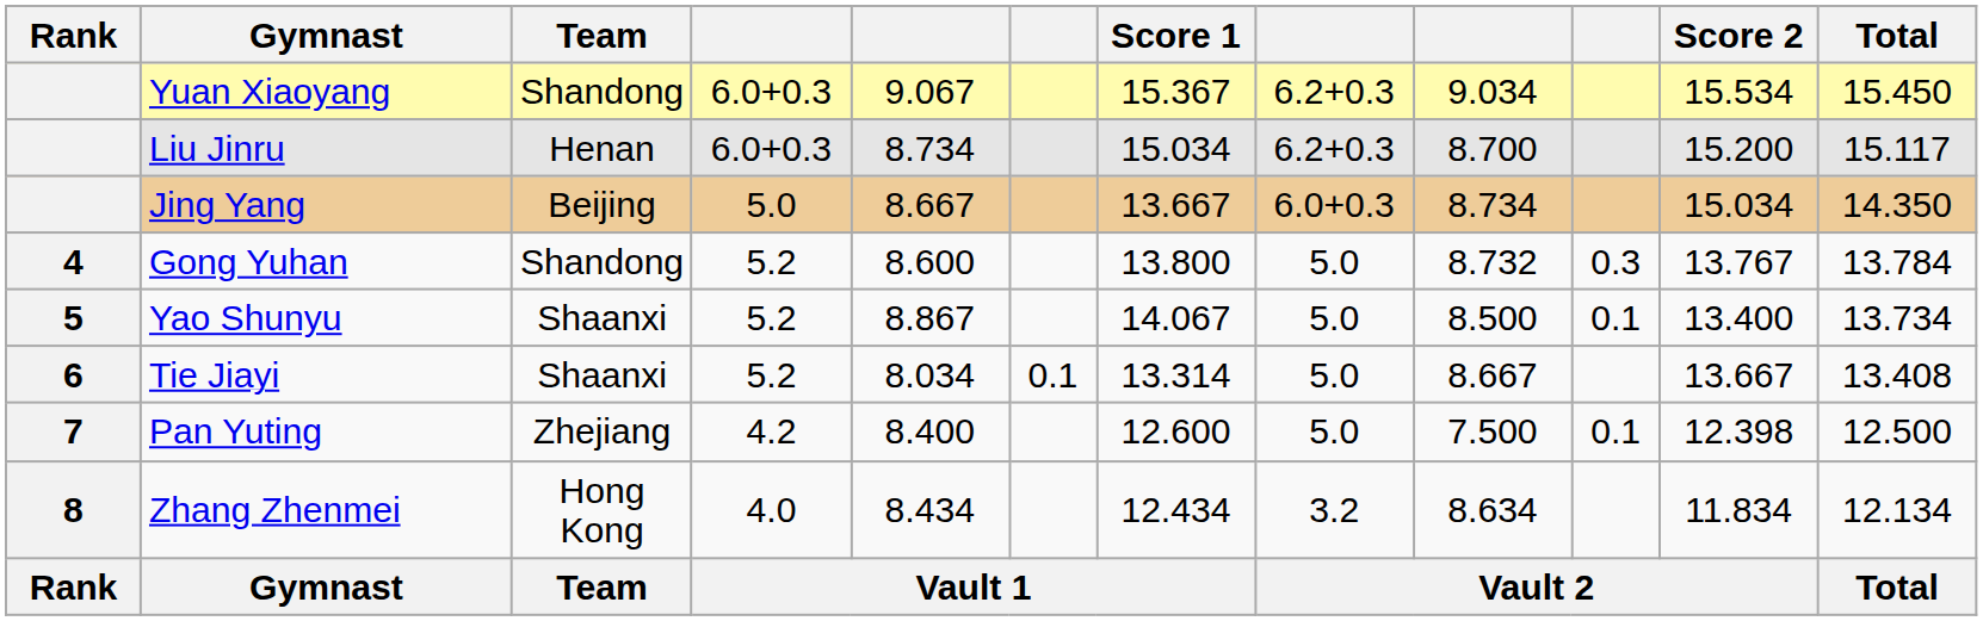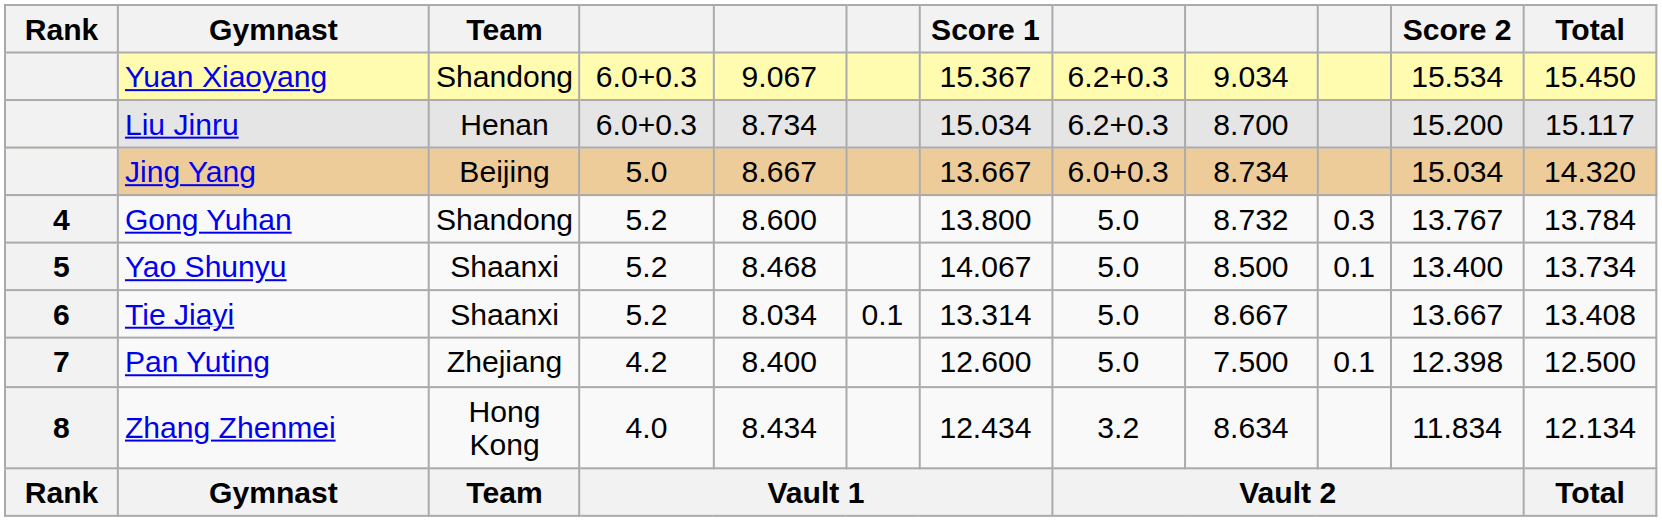Jing Yang | Total: 14.350 -> 14.320
Yao Shunyu | column 5: 8.867 -> 8.468
